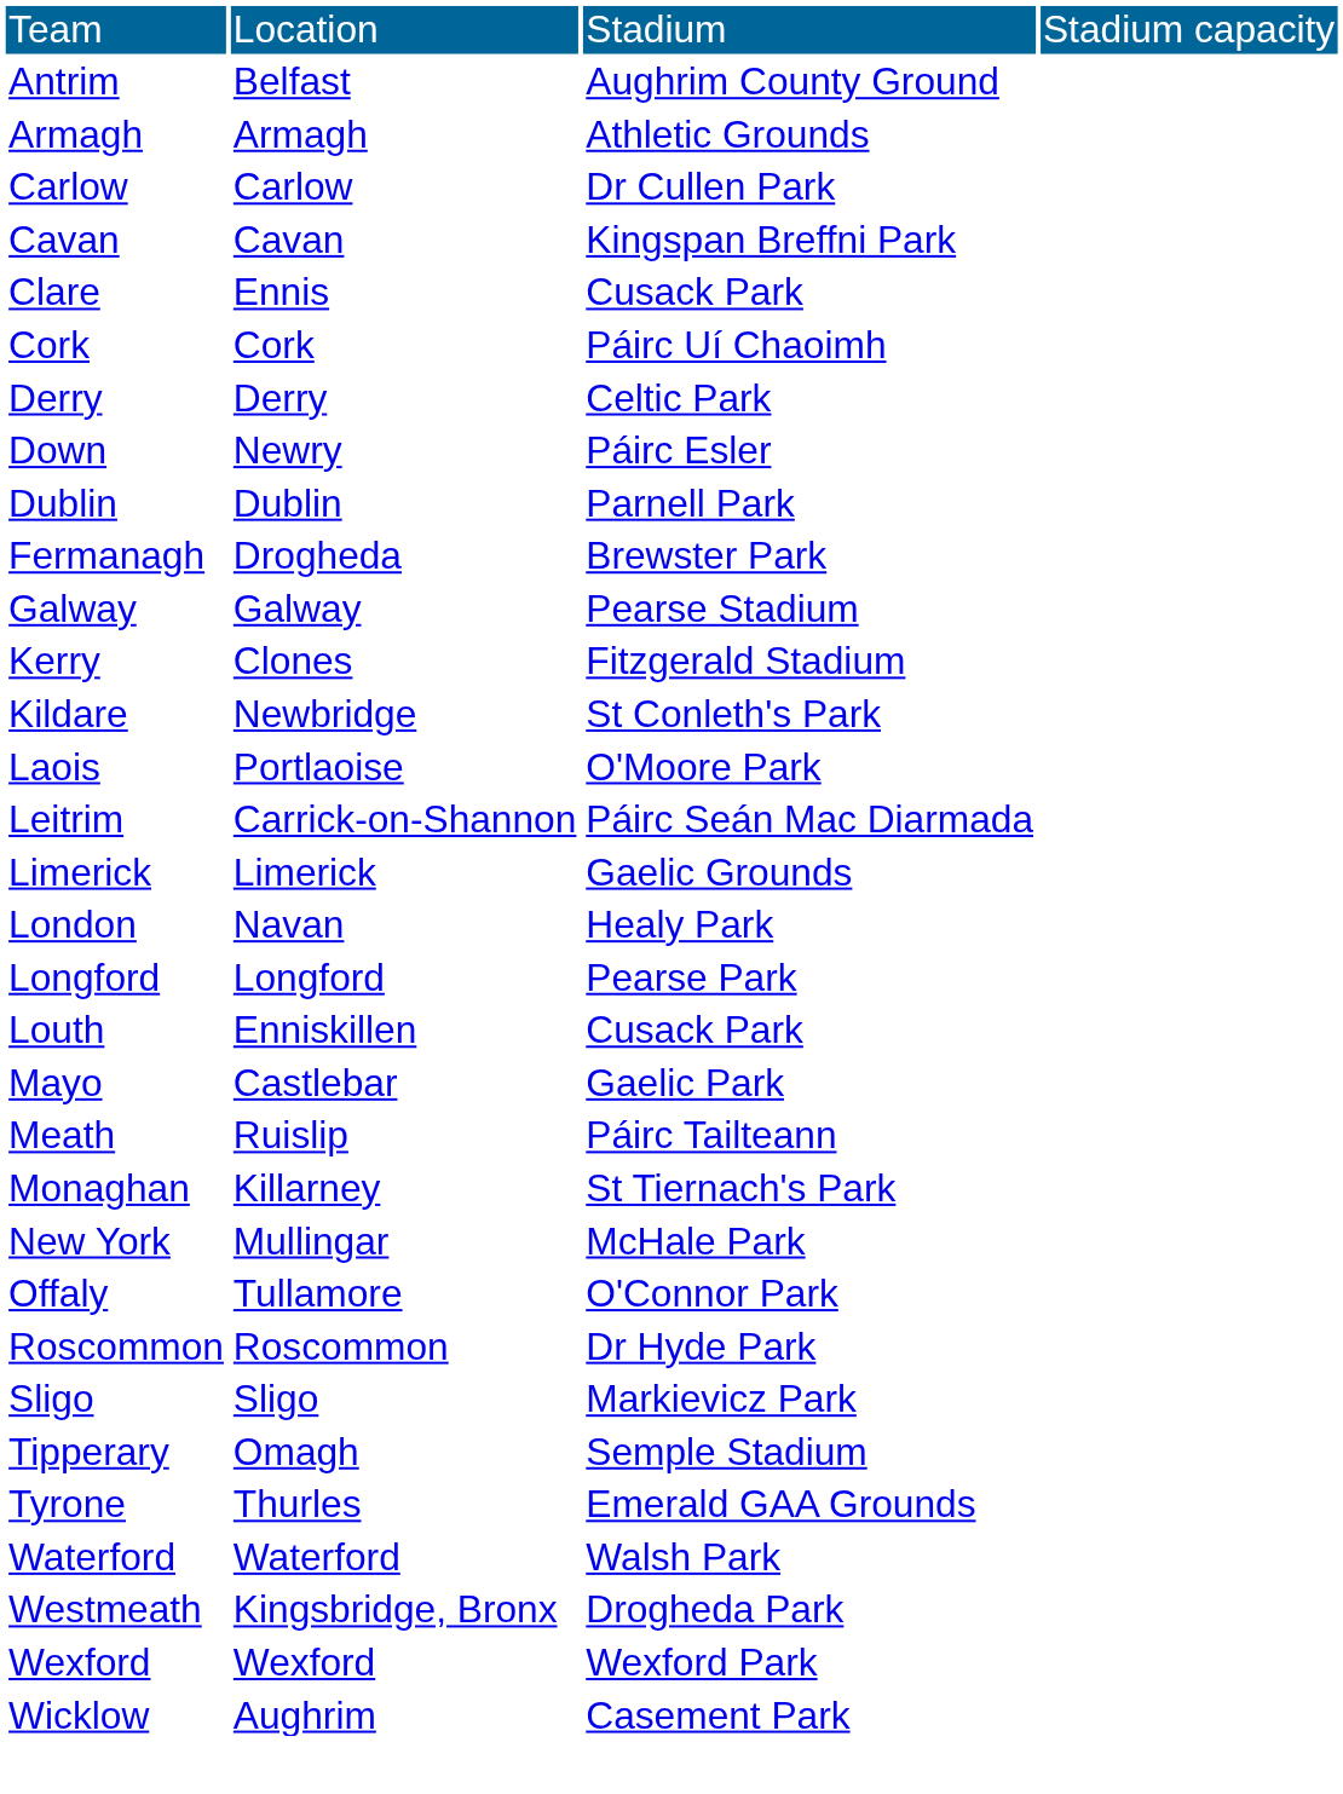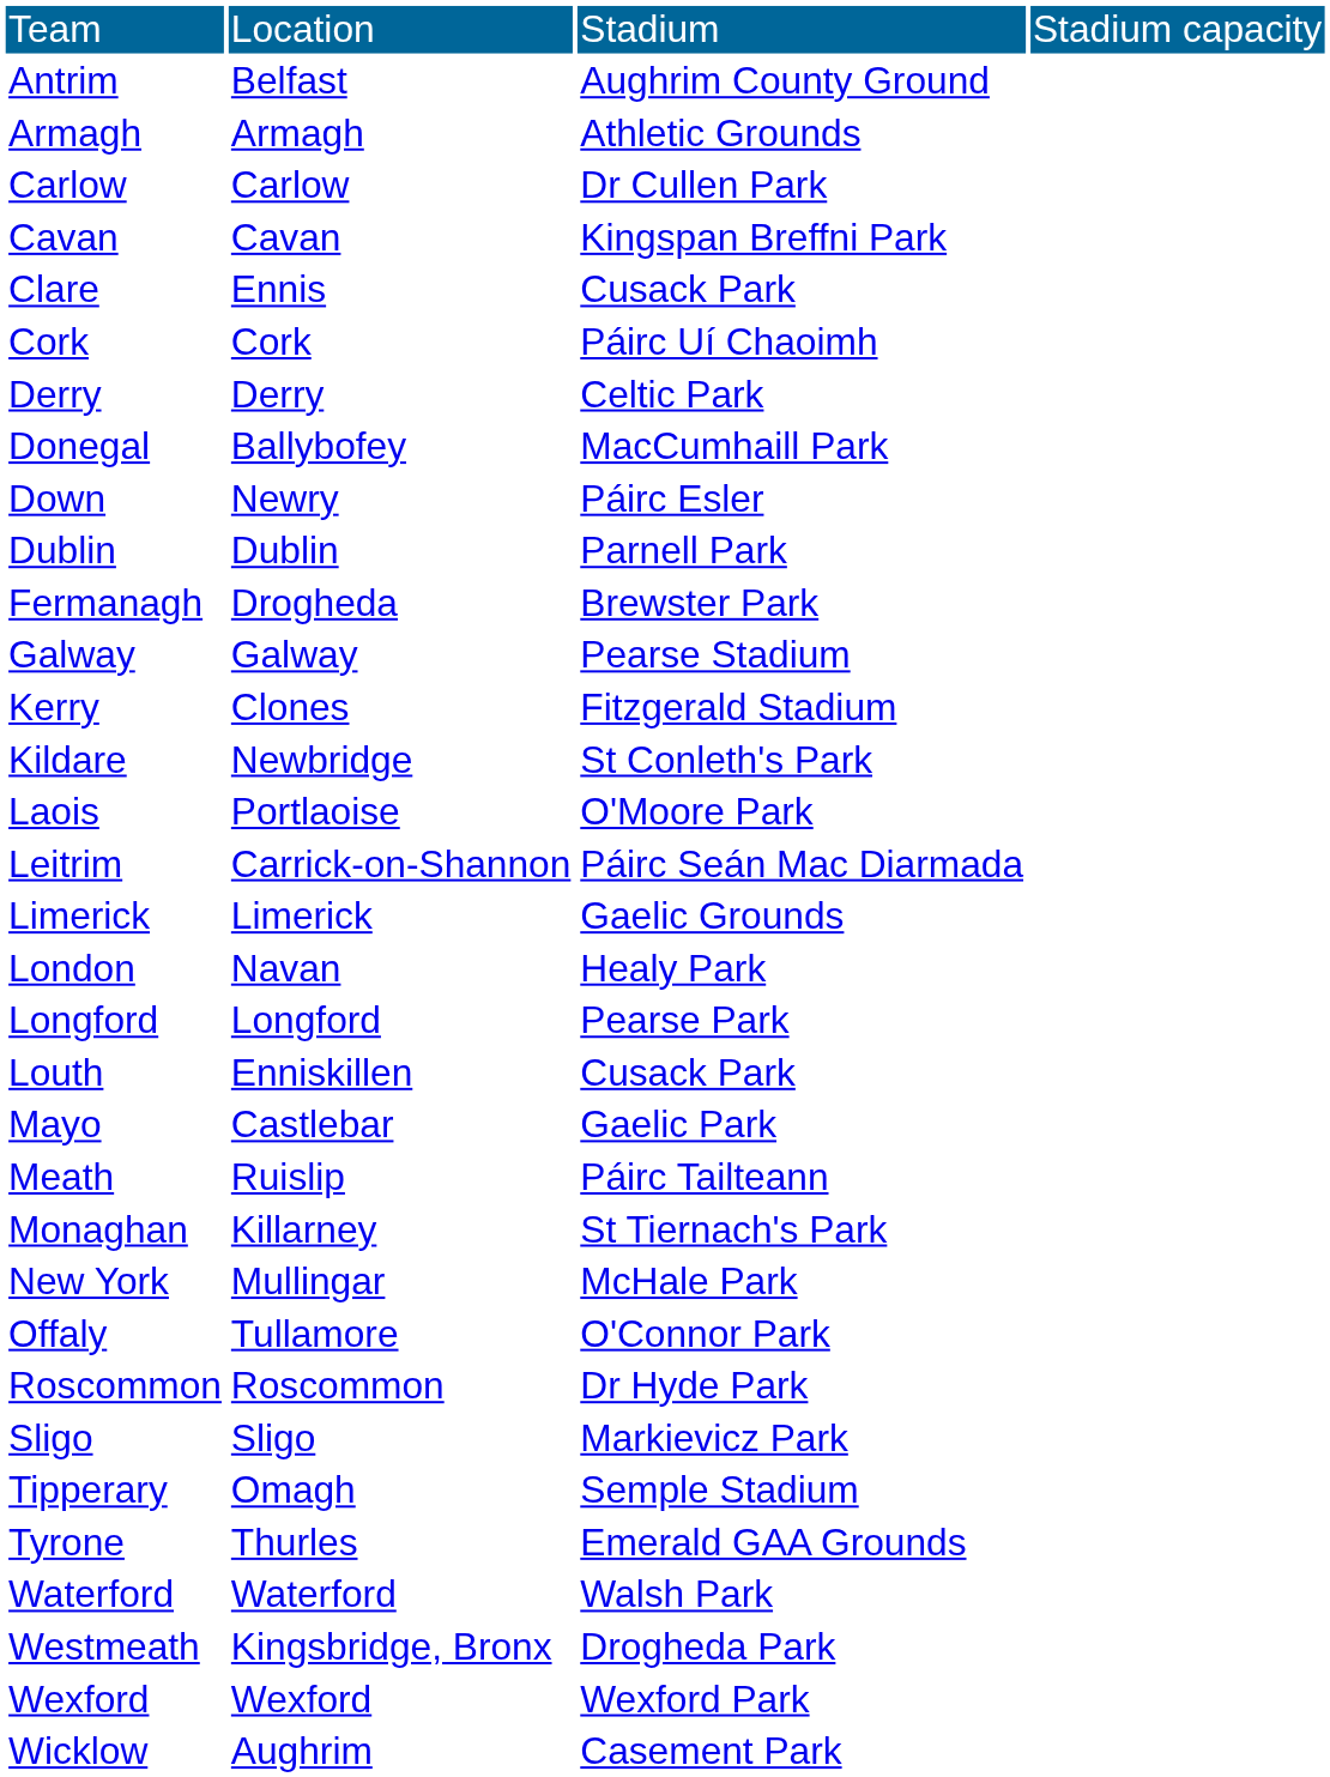+ row: Donegal | Ballybofey | MacCumhaill Park
